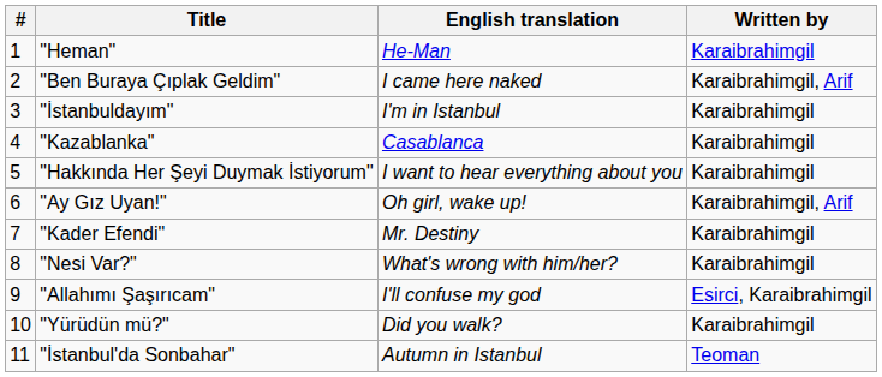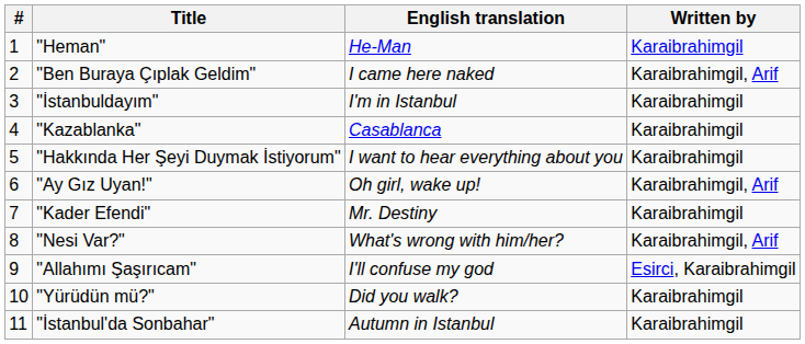"Nesi Var?" | Written by: Karaibrahimgil -> Karaibrahimgil, Arif
"İstanbul'da Sonbahar" | Written by: Teoman -> Karaibrahimgil
